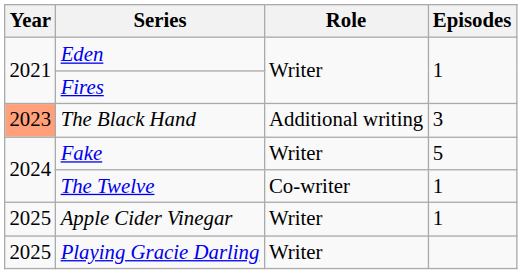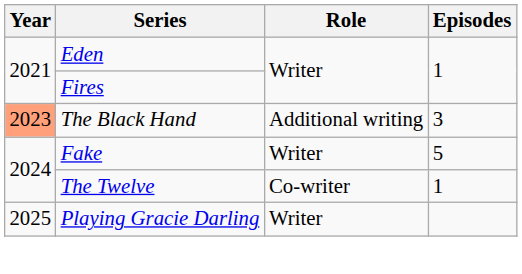- row: 2025 | Apple Cider Vinegar | Writer | 1
